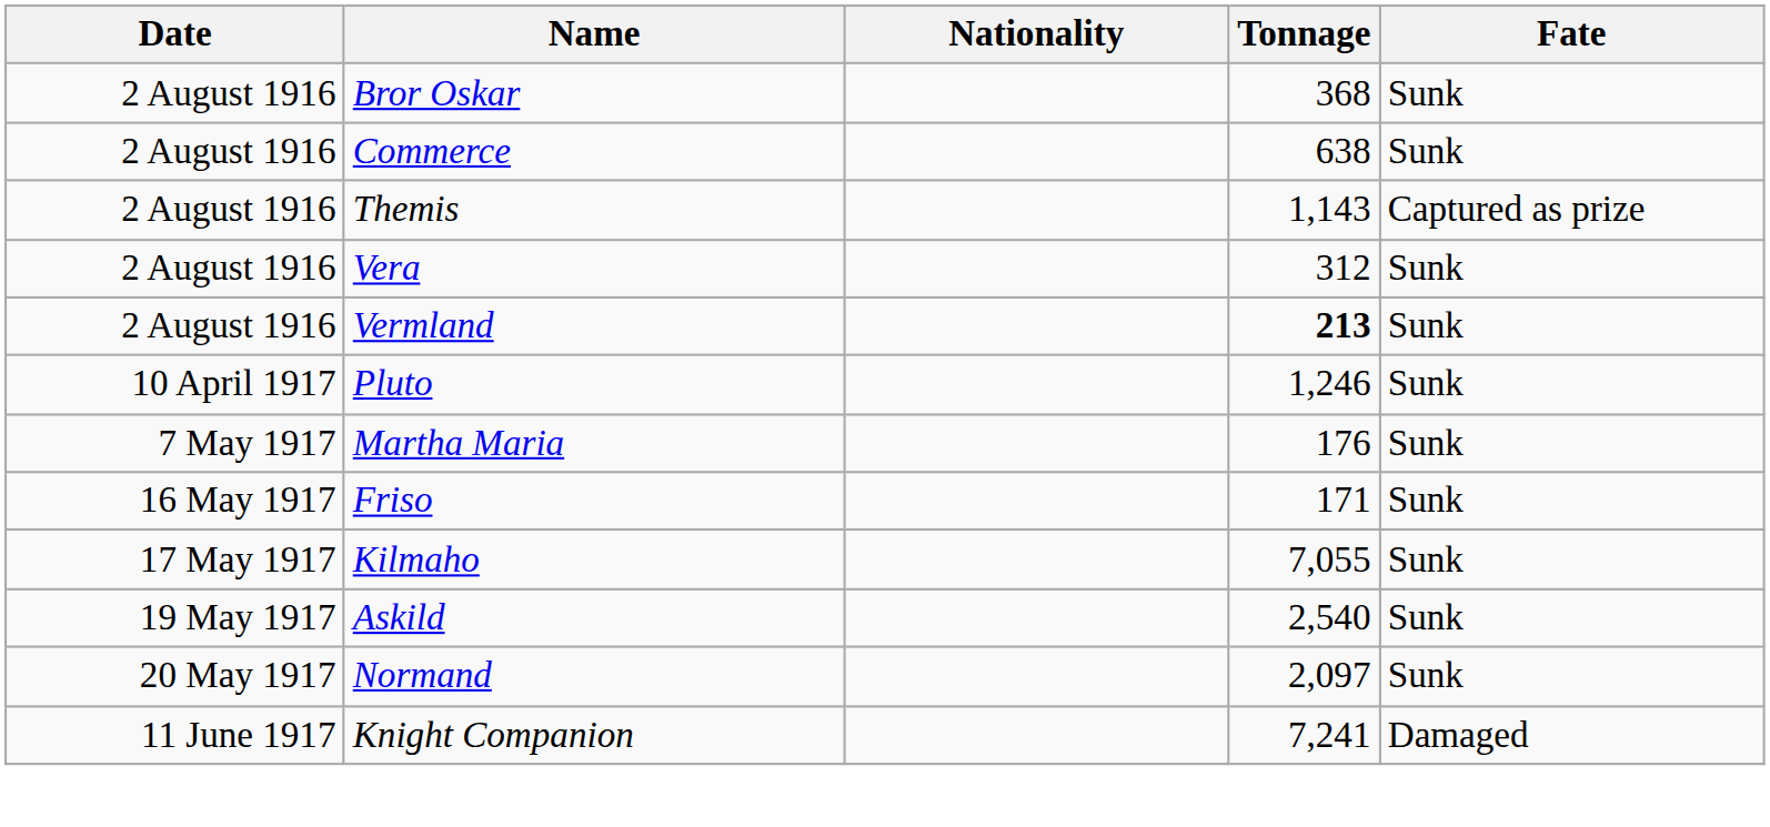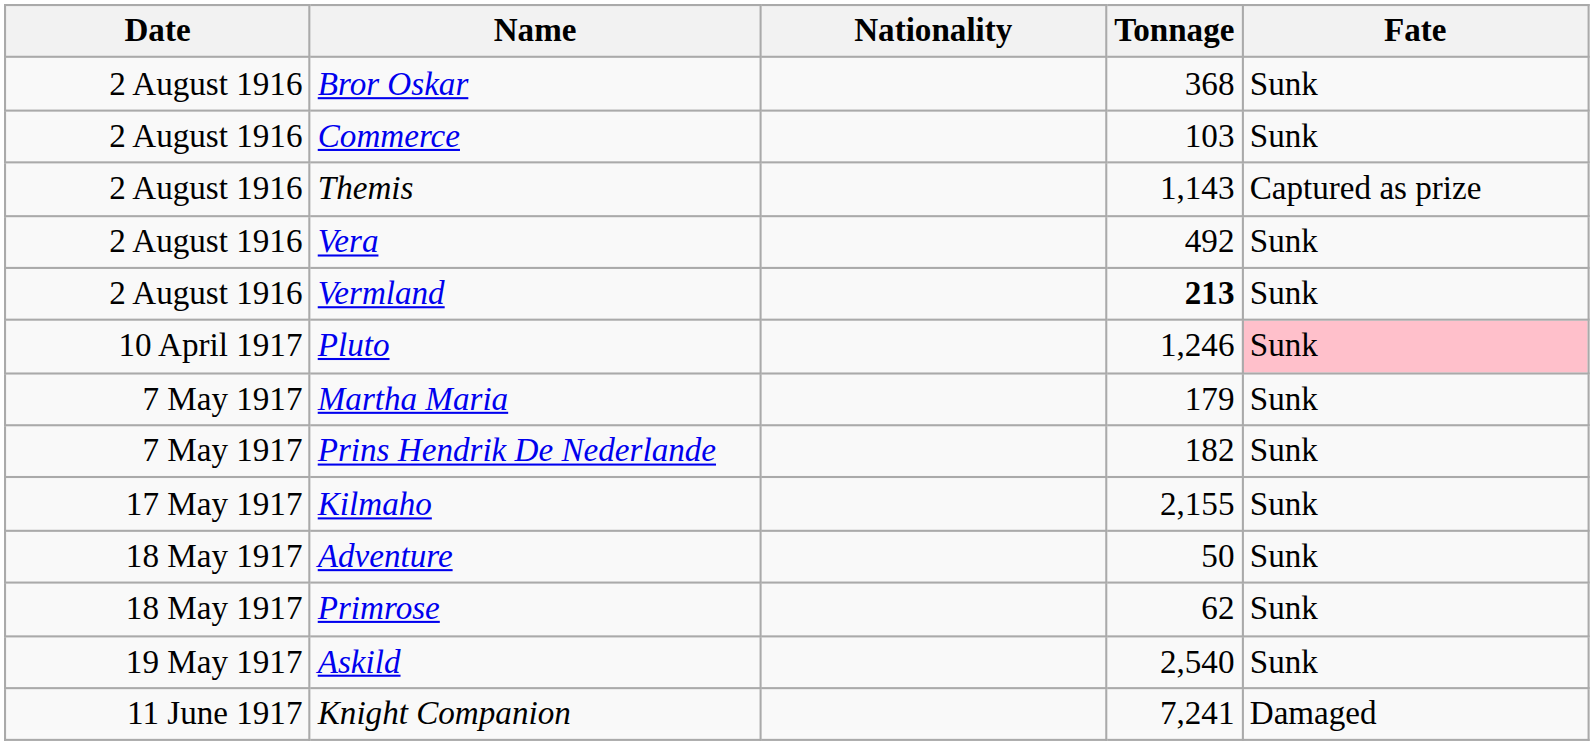Commerce | Tonnage: 638 -> 103
Vera | Tonnage: 312 -> 492
Pluto | Fate: no background -> pink background
Martha Maria | Tonnage: 176 -> 179
+ row: 7 May 1917 | Prins Hendrik De Nederlande | 182 | Sunk
- row: 16 May 1917 | Friso | 171 | Sunk
Kilmaho | Tonnage: 7,055 -> 2,155
+ row: 18 May 1917 | Adventure | 50 | Sunk
+ row: 18 May 1917 | Primrose | 62 | Sunk
- row: 20 May 1917 | Normand | 2,097 | Sunk
